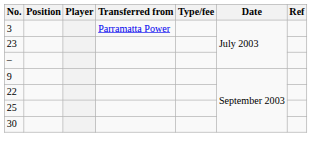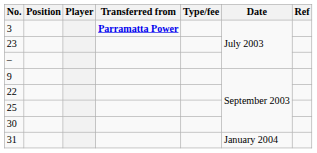3 | Transferred from: normal -> bold
+ row: 31 | January 2004
